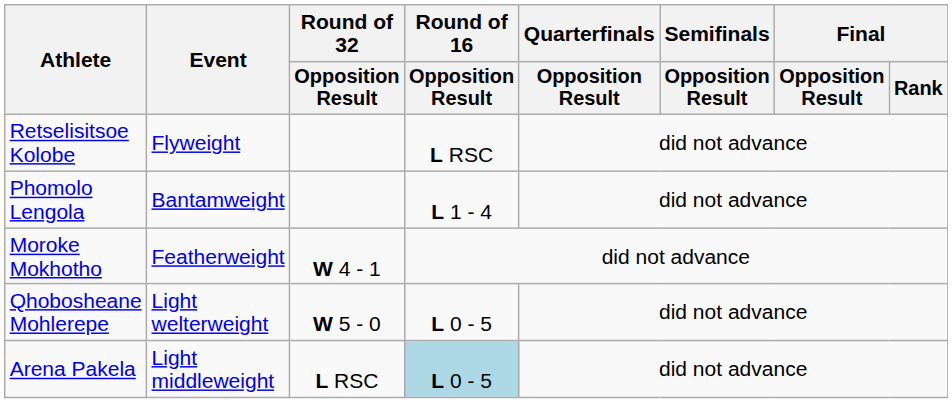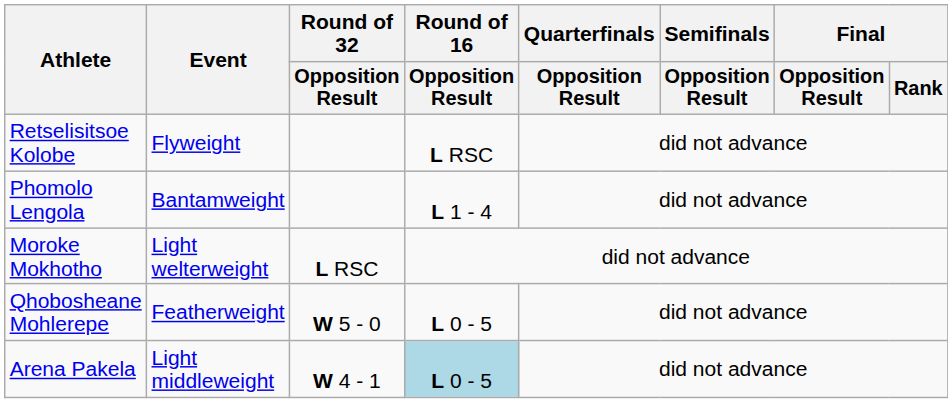Moroke Mokhotho | Event: Featherweight -> Light welterweight
Moroke Mokhotho | Round of 32 / Opposition Result: W 4 - 1 -> L RSC
Qhobosheane Mohlerepe | Event: Light welterweight -> Featherweight
Arena Pakela | Round of 32 / Opposition Result: L RSC -> W 4 - 1
